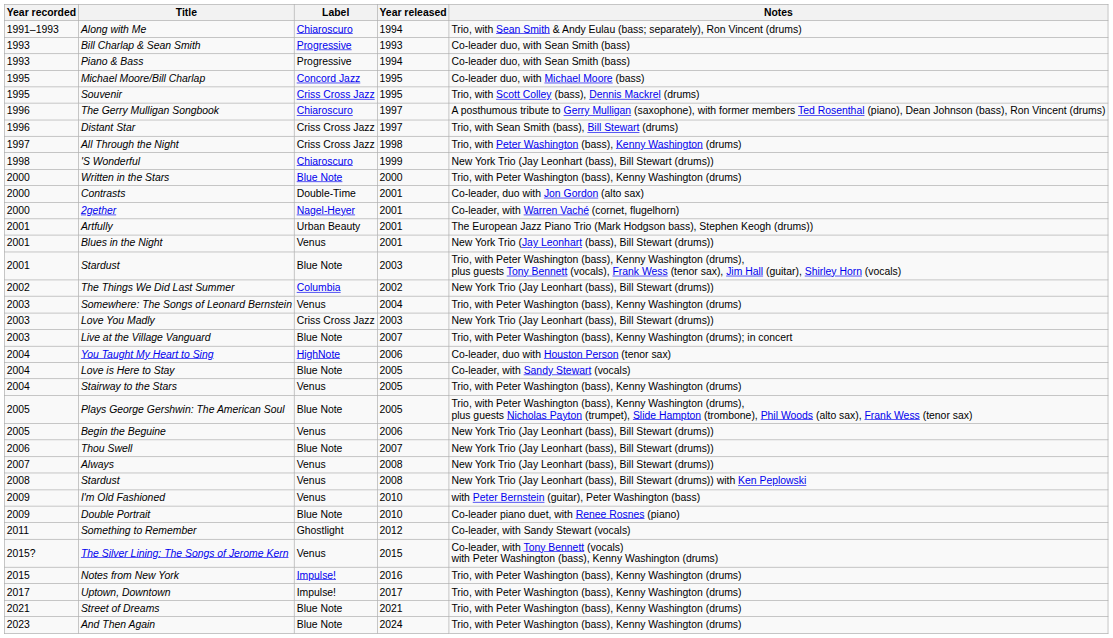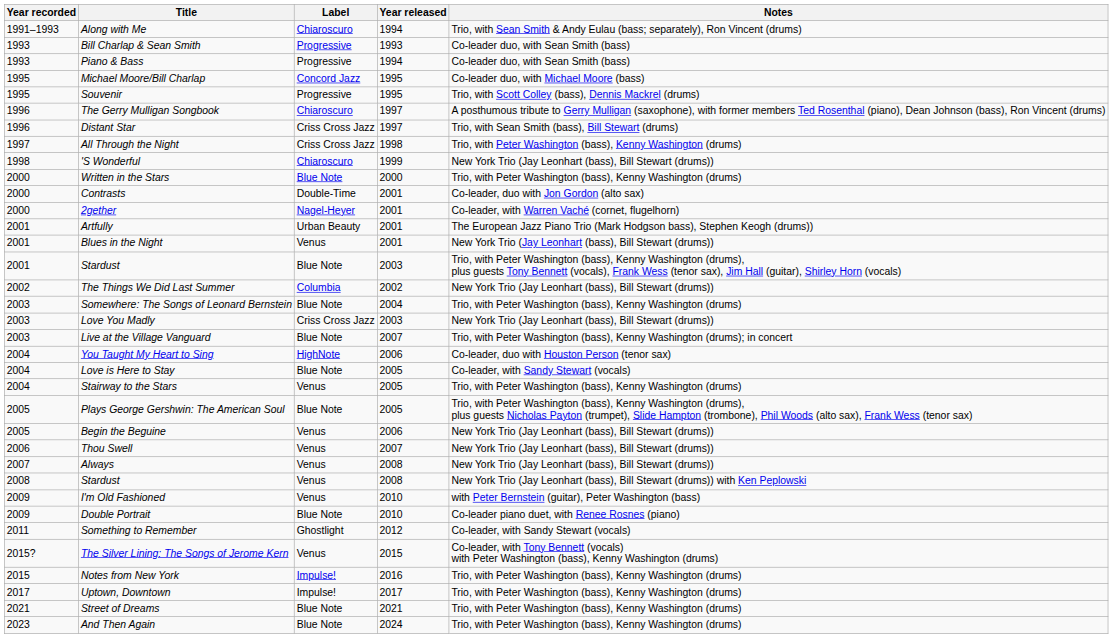Souvenir | Label: Criss Cross Jazz -> Progressive
Somewhere: The Songs of Leonard Bernstein | Label: Venus -> Blue Note
Thou Swell | Label: Blue Note -> Venus
